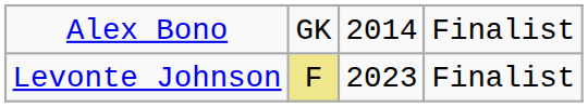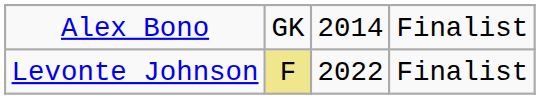Levonte Johnson | column 3: 2023 -> 2022
